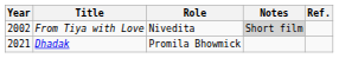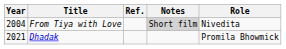columns swapped: Role <-> Ref.
From Tiya with Love | Year: 2002 -> 2004
